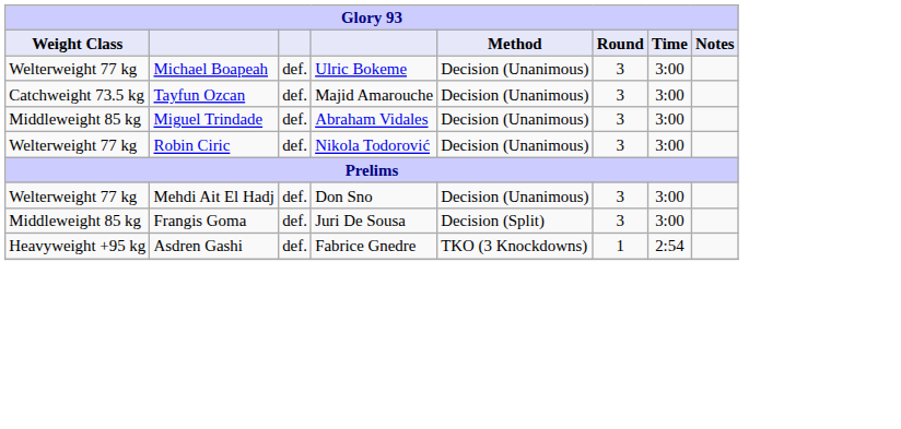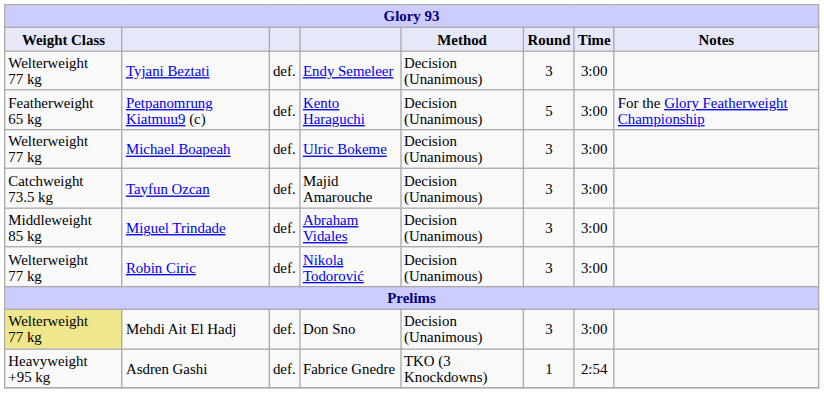+ row: Welterweight 77 kg | Tyjani Beztati | def. | Endy Semeleer | Decision (Unanimous) | 3 | 3:00
+ row: Featherweight 65 kg | Petpanomrung Kiatmuu9 (c) | def. | Kento Haraguchi | Decision (Unanimous) | 5 | 3:00 | For the Glory Featherweight Championship
Mehdi Ait El Hadj | Weight Class: no background -> khaki background
- row: Middleweight 85 kg | Frangis Goma | def. | Juri De Sousa | Decision (Split) | 3 | 3:00
